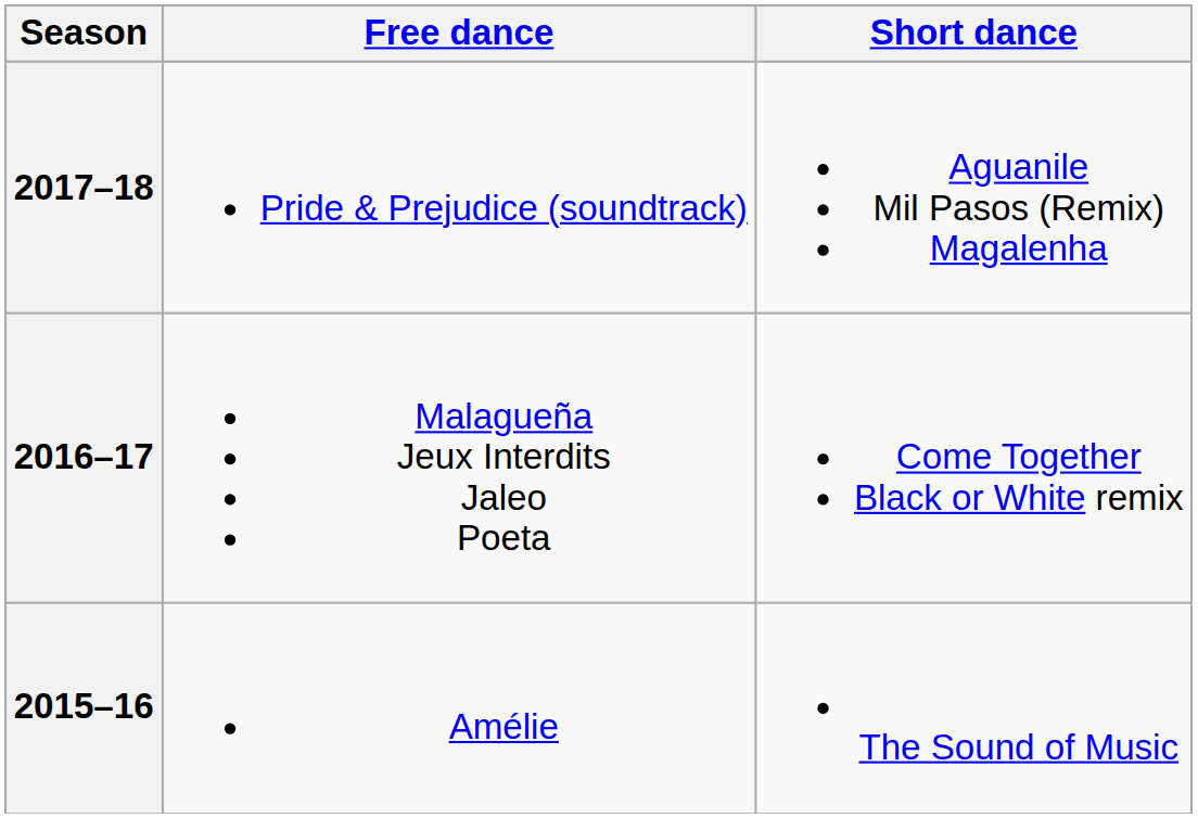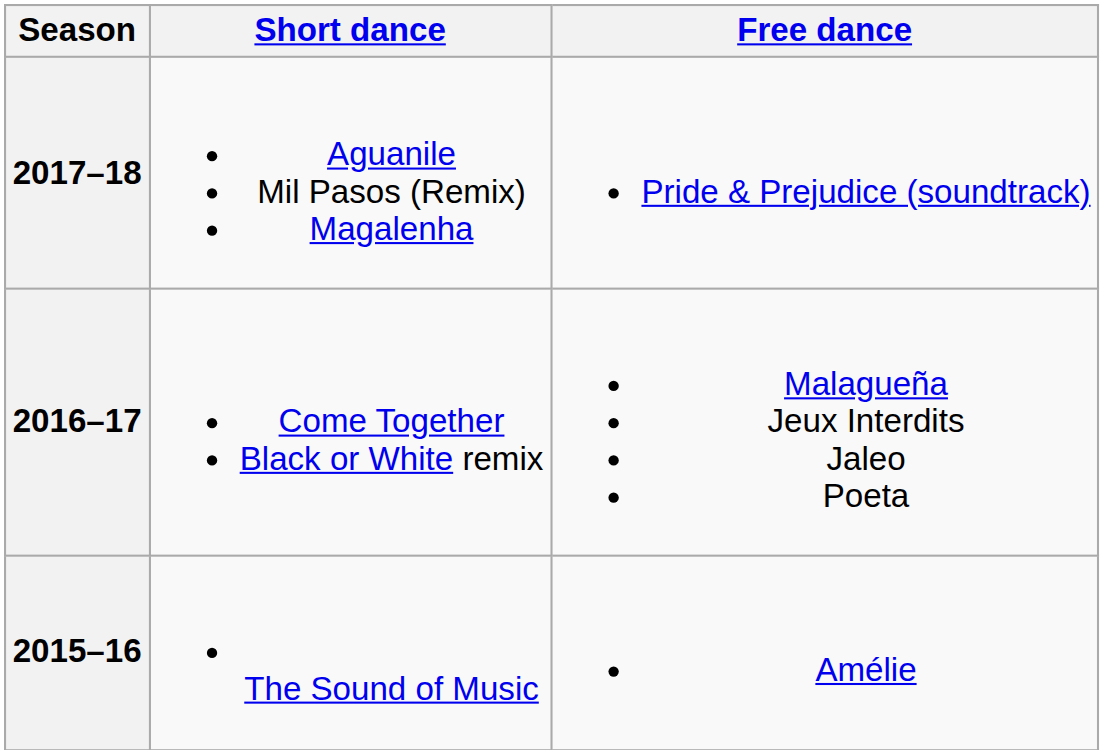columns swapped: Short dance <-> Free dance
